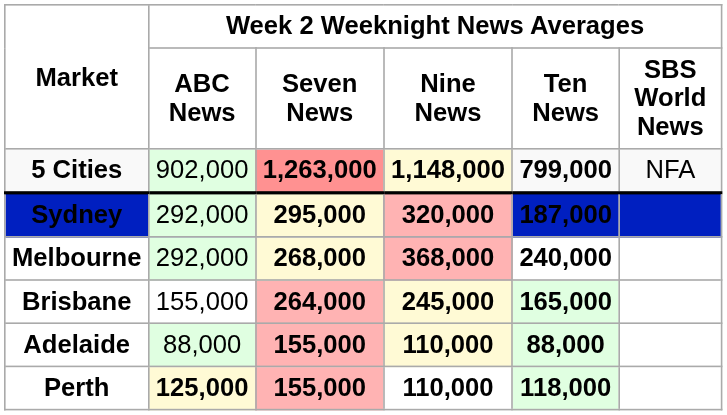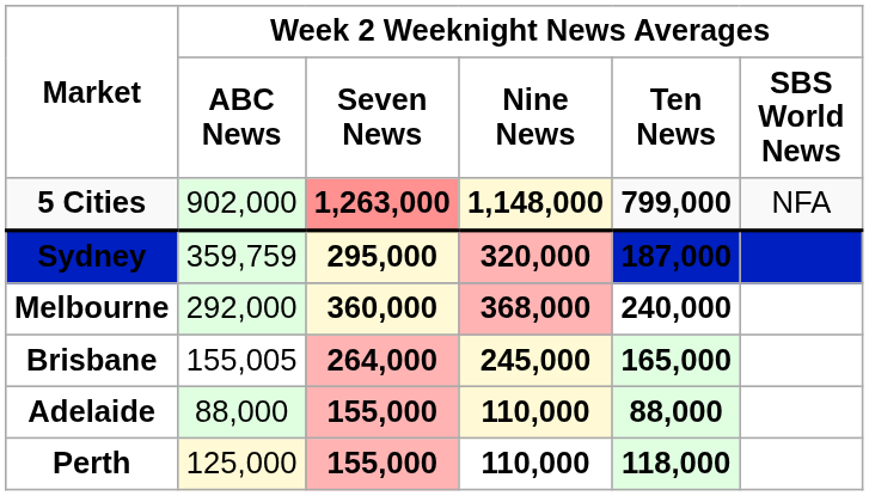Sydney | column 2: 292,000 -> 359,759
Melbourne | column 3: 268,000 -> 360,000
Brisbane | column 2: 155,000 -> 155,005
Perth | column 2: bold -> normal
